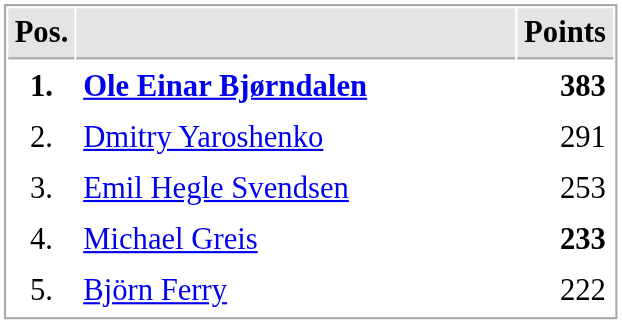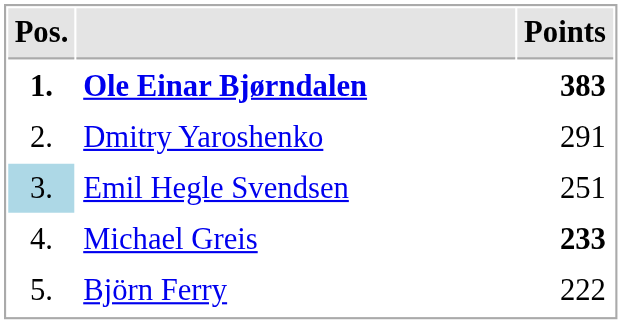Emil Hegle Svendsen | Pos.: no background -> lightblue background
Emil Hegle Svendsen | Points: 253 -> 251
